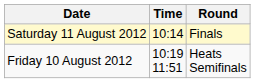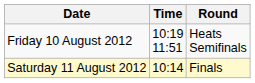rows swapped: Friday 10 August 2012 <-> Saturday 11 August 2012
